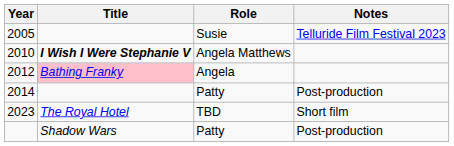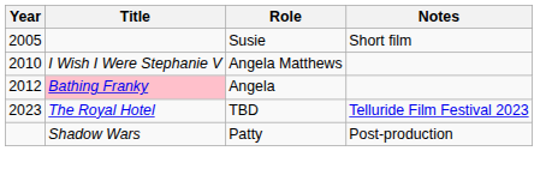2005 | Notes: Telluride Film Festival 2023 -> Short film
2010 | Title: bold -> normal
- row: 2014 | Patty | Post-production
2023 | Notes: Short film -> Telluride Film Festival 2023
